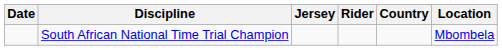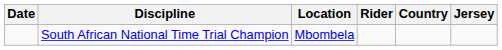columns swapped: Jersey <-> Location
